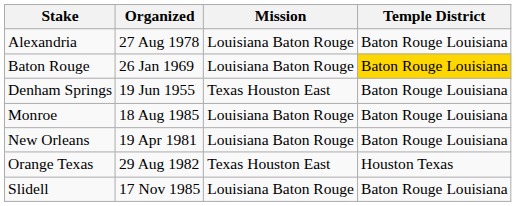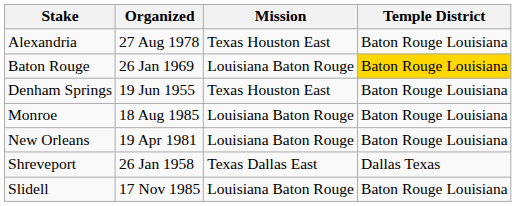Alexandria | Mission: Louisiana Baton Rouge -> Texas Houston East
- row: Orange Texas | 29 Aug 1982 | Texas Houston East | Houston Texas
+ row: Shreveport | 26 Jan 1958 | Texas Dallas East | Dallas Texas
